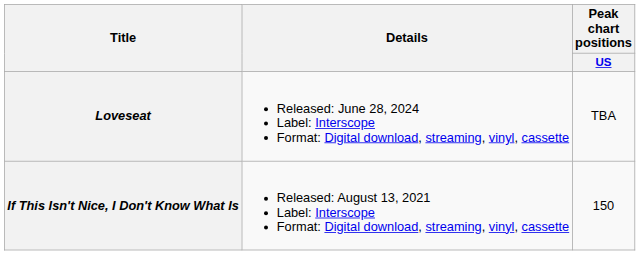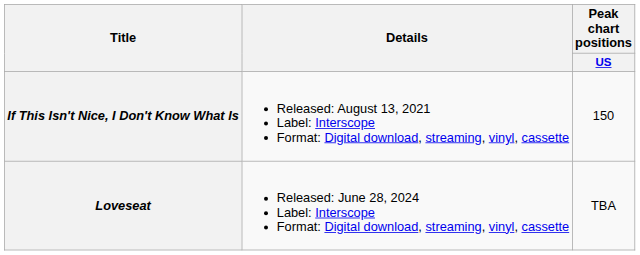rows swapped: If This Isn't Nice, I Don't Know What Is <-> Loveseat
